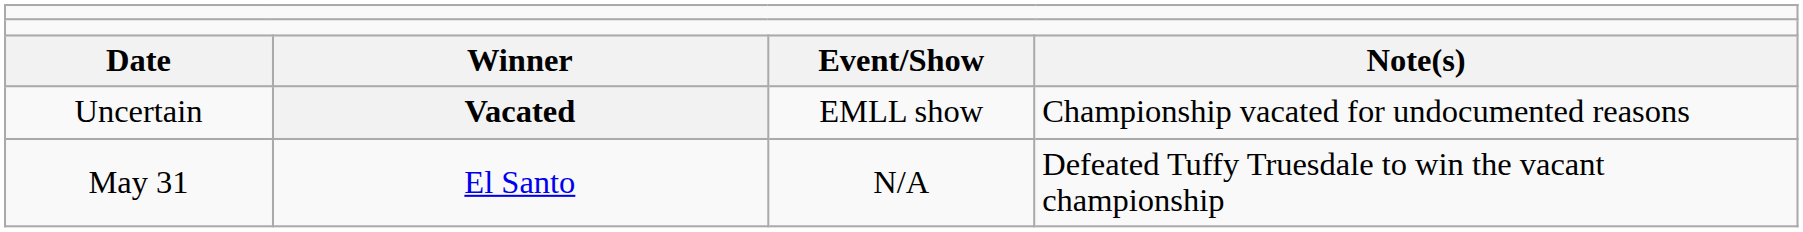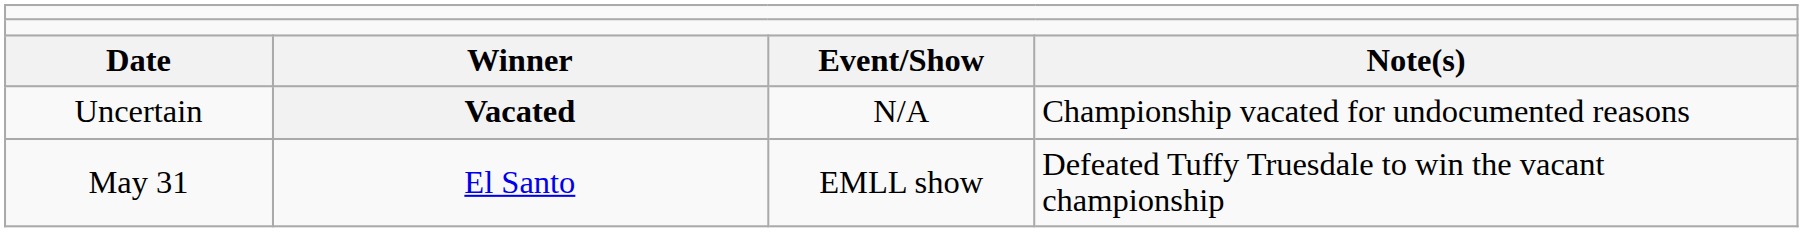Uncertain | column 3: EMLL show -> N/A
May 31 | column 3: N/A -> EMLL show
